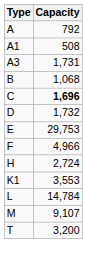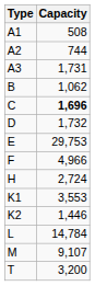- row: A | 792
+ row: A2 | 744
B | Capacity: 1,068 -> 1,062
+ row: K2 | 1,446
